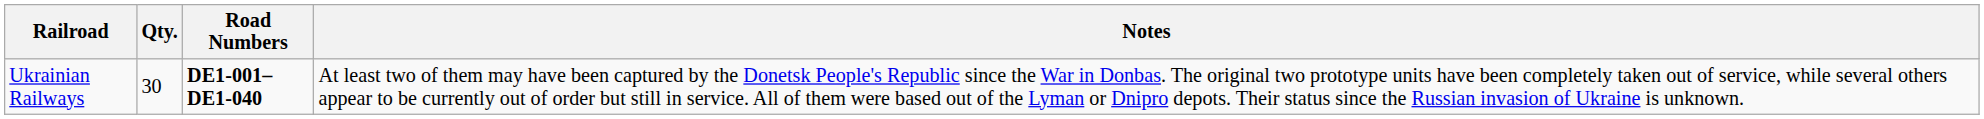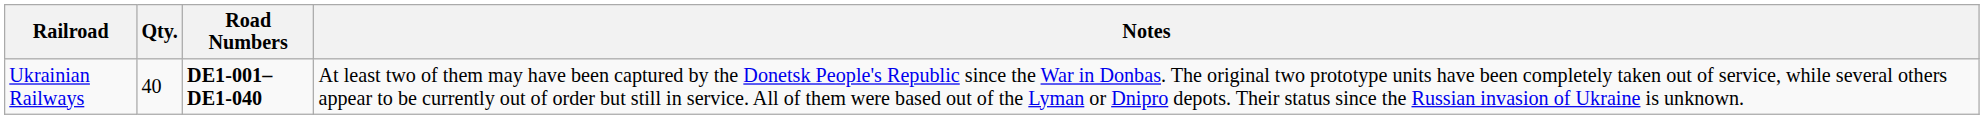Ukrainian Railways | Qty.: 30 -> 40
